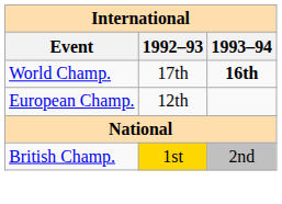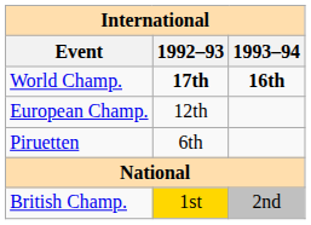World Champ. | 1992–93: normal -> bold
+ row: Piruetten | 6th
